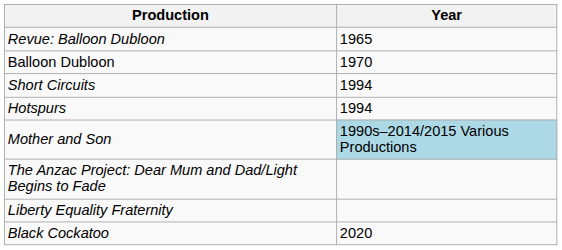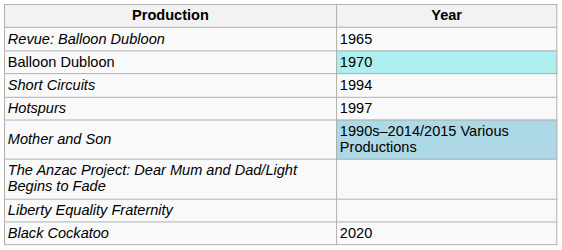Balloon Dubloon | Year: no background -> paleturquoise background
Hotspurs | Year: 1994 -> 1997
